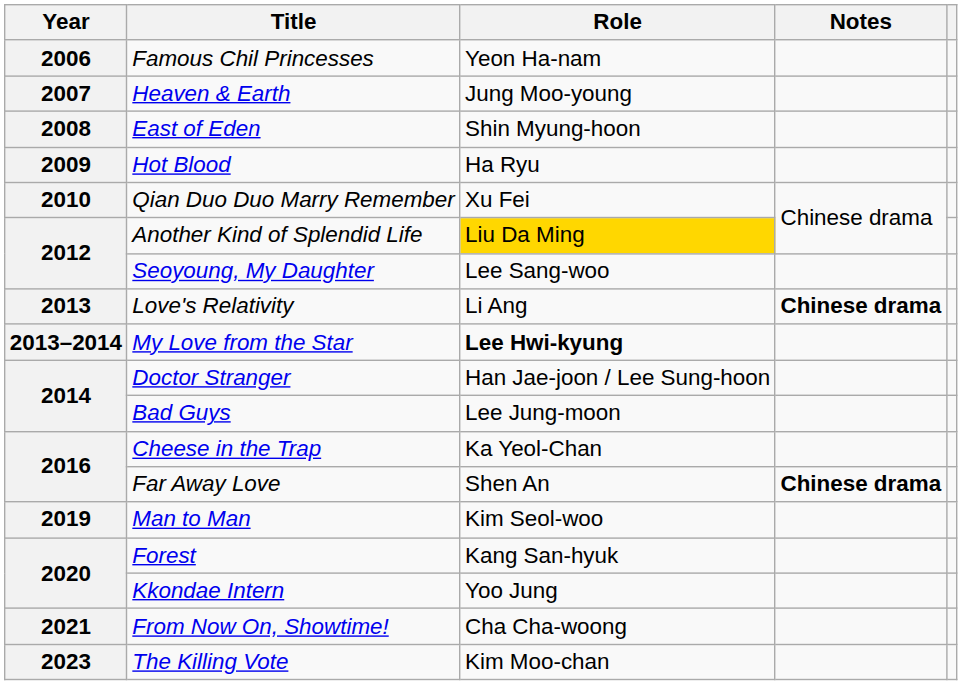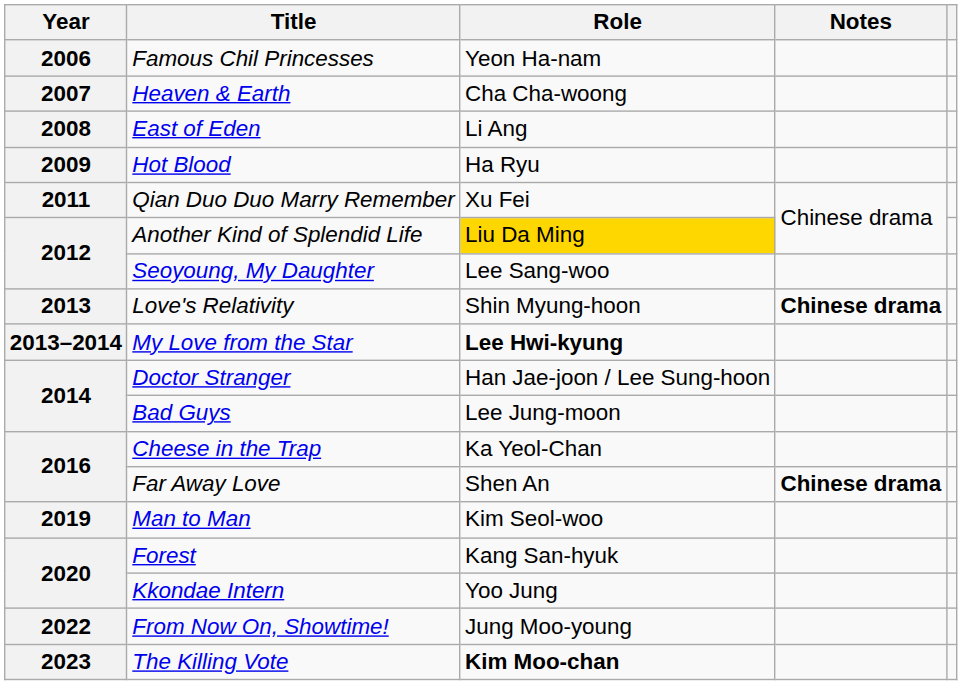Heaven & Earth | Role: Jung Moo-young -> Cha Cha-woong
East of Eden | Role: Shin Myung-hoon -> Li Ang
Qian Duo Duo Marry Remember | Year: 2010 -> 2011
Love's Relativity | Role: Li Ang -> Shin Myung-hoon
From Now On, Showtime! | Year: 2021 -> 2022
From Now On, Showtime! | Role: Cha Cha-woong -> Jung Moo-young
The Killing Vote | Role: normal -> bold
